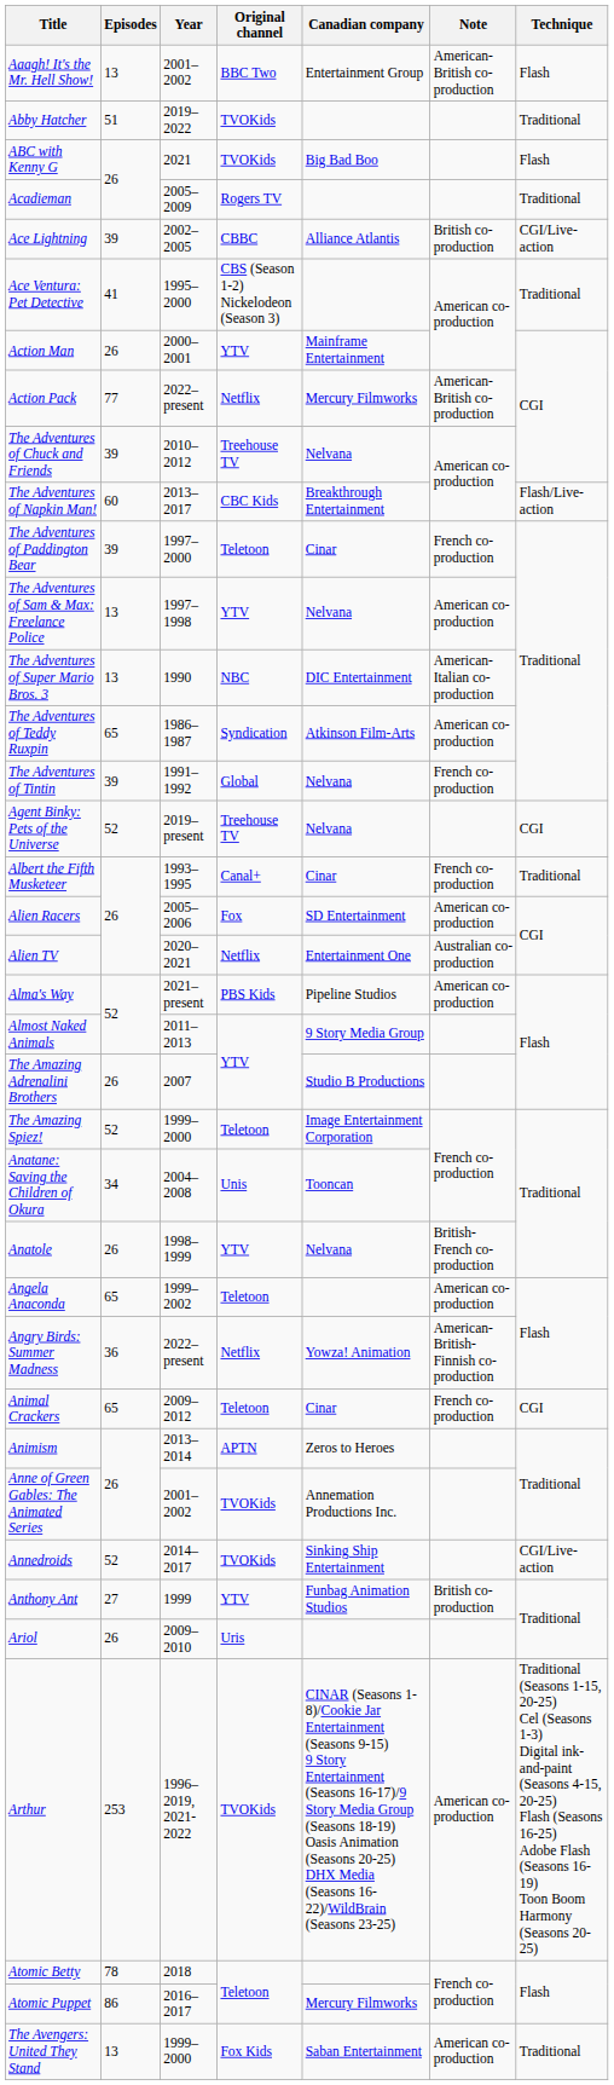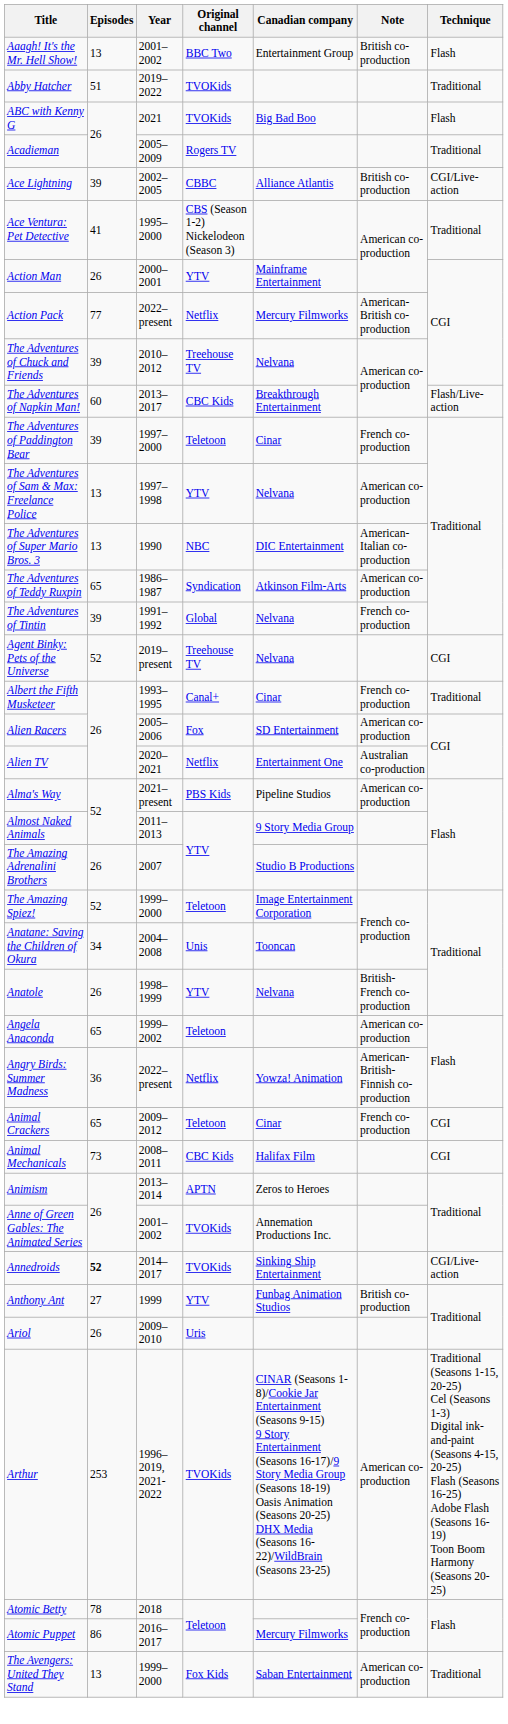Aaagh! It's the Mr. Hell Show! | Note: American-British co-production -> British co-production
+ row: Animal Mechanicals | 73 | 2008–2011 | CBC Kids | Halifax Film | CGI
Annedroids | Episodes: normal -> bold
